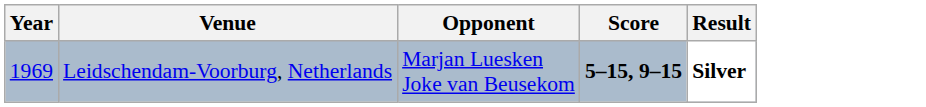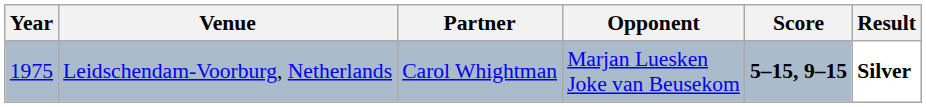+ column: Partner | Carol Whightman
Leidschendam-Voorburg, Netherlands | Year: 1969 -> 1975
